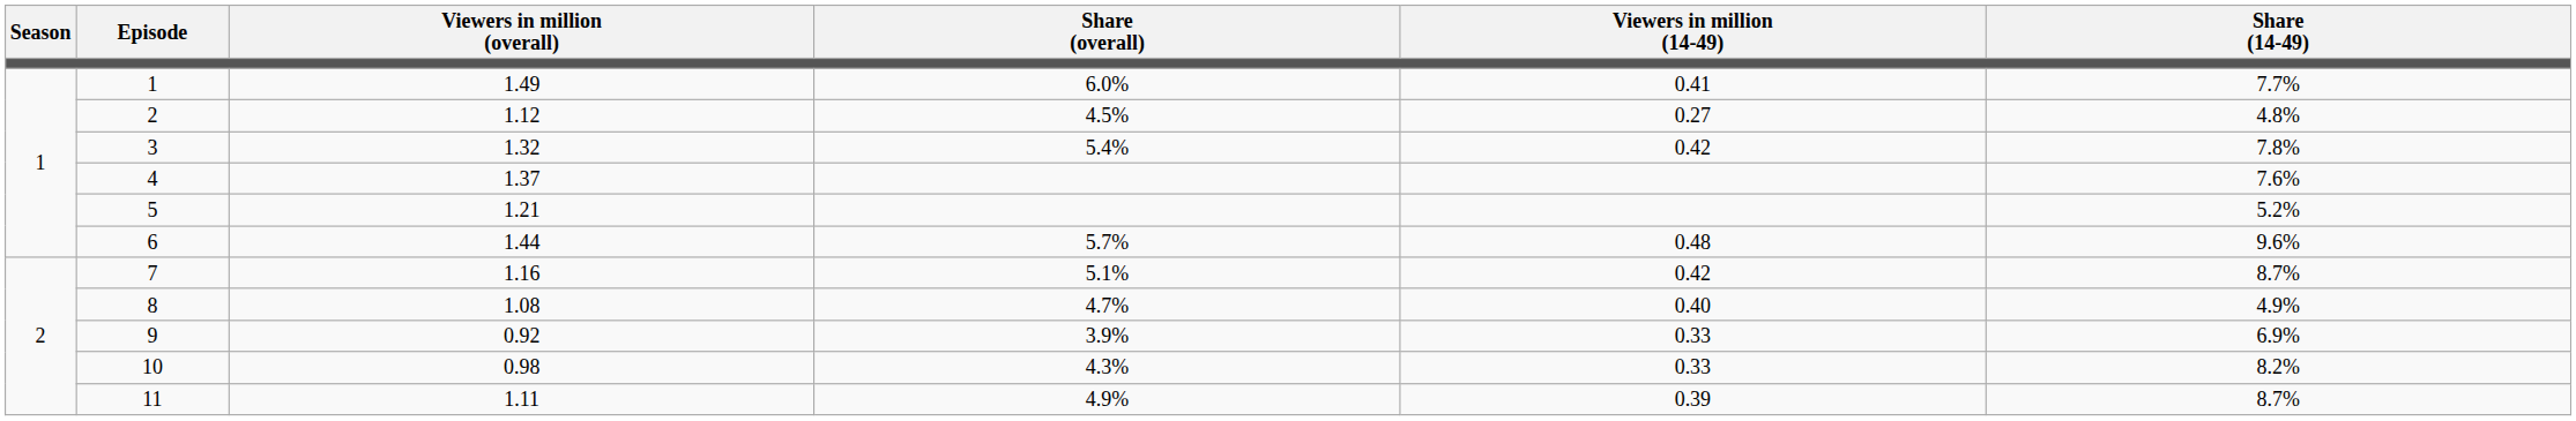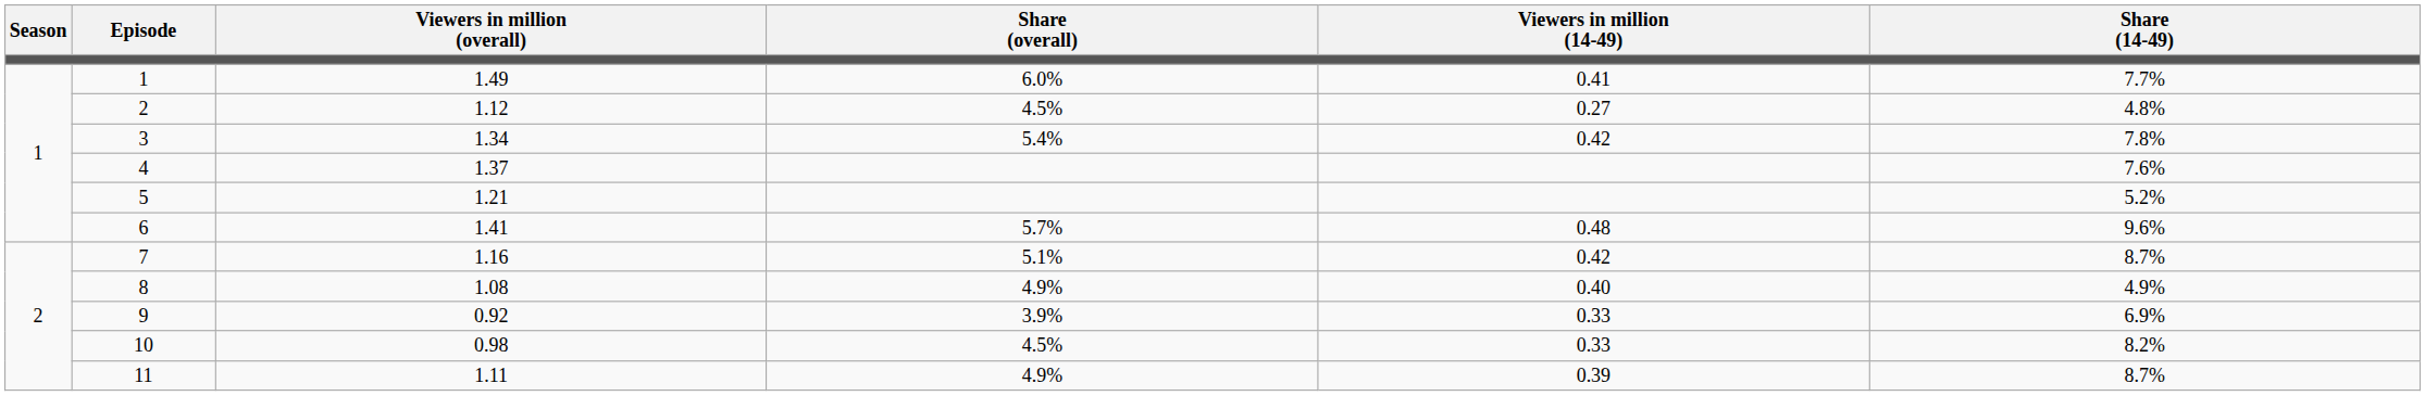3 | Viewers in million (overall): 1.32 -> 1.34
6 | Viewers in million (overall): 1.44 -> 1.41
8 | Share (overall): 4.7% -> 4.9%
10 | Share (overall): 4.3% -> 4.5%
